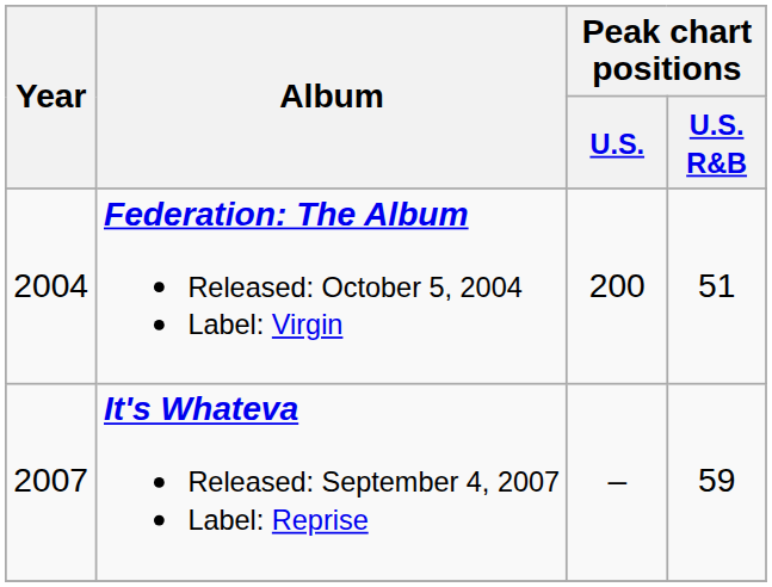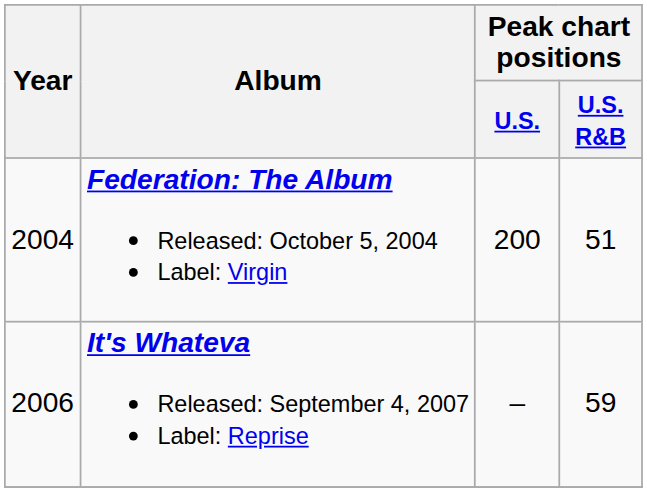It's Whateva Released: September 4, 2007 Label: Reprise | Year: 2007 -> 2006
